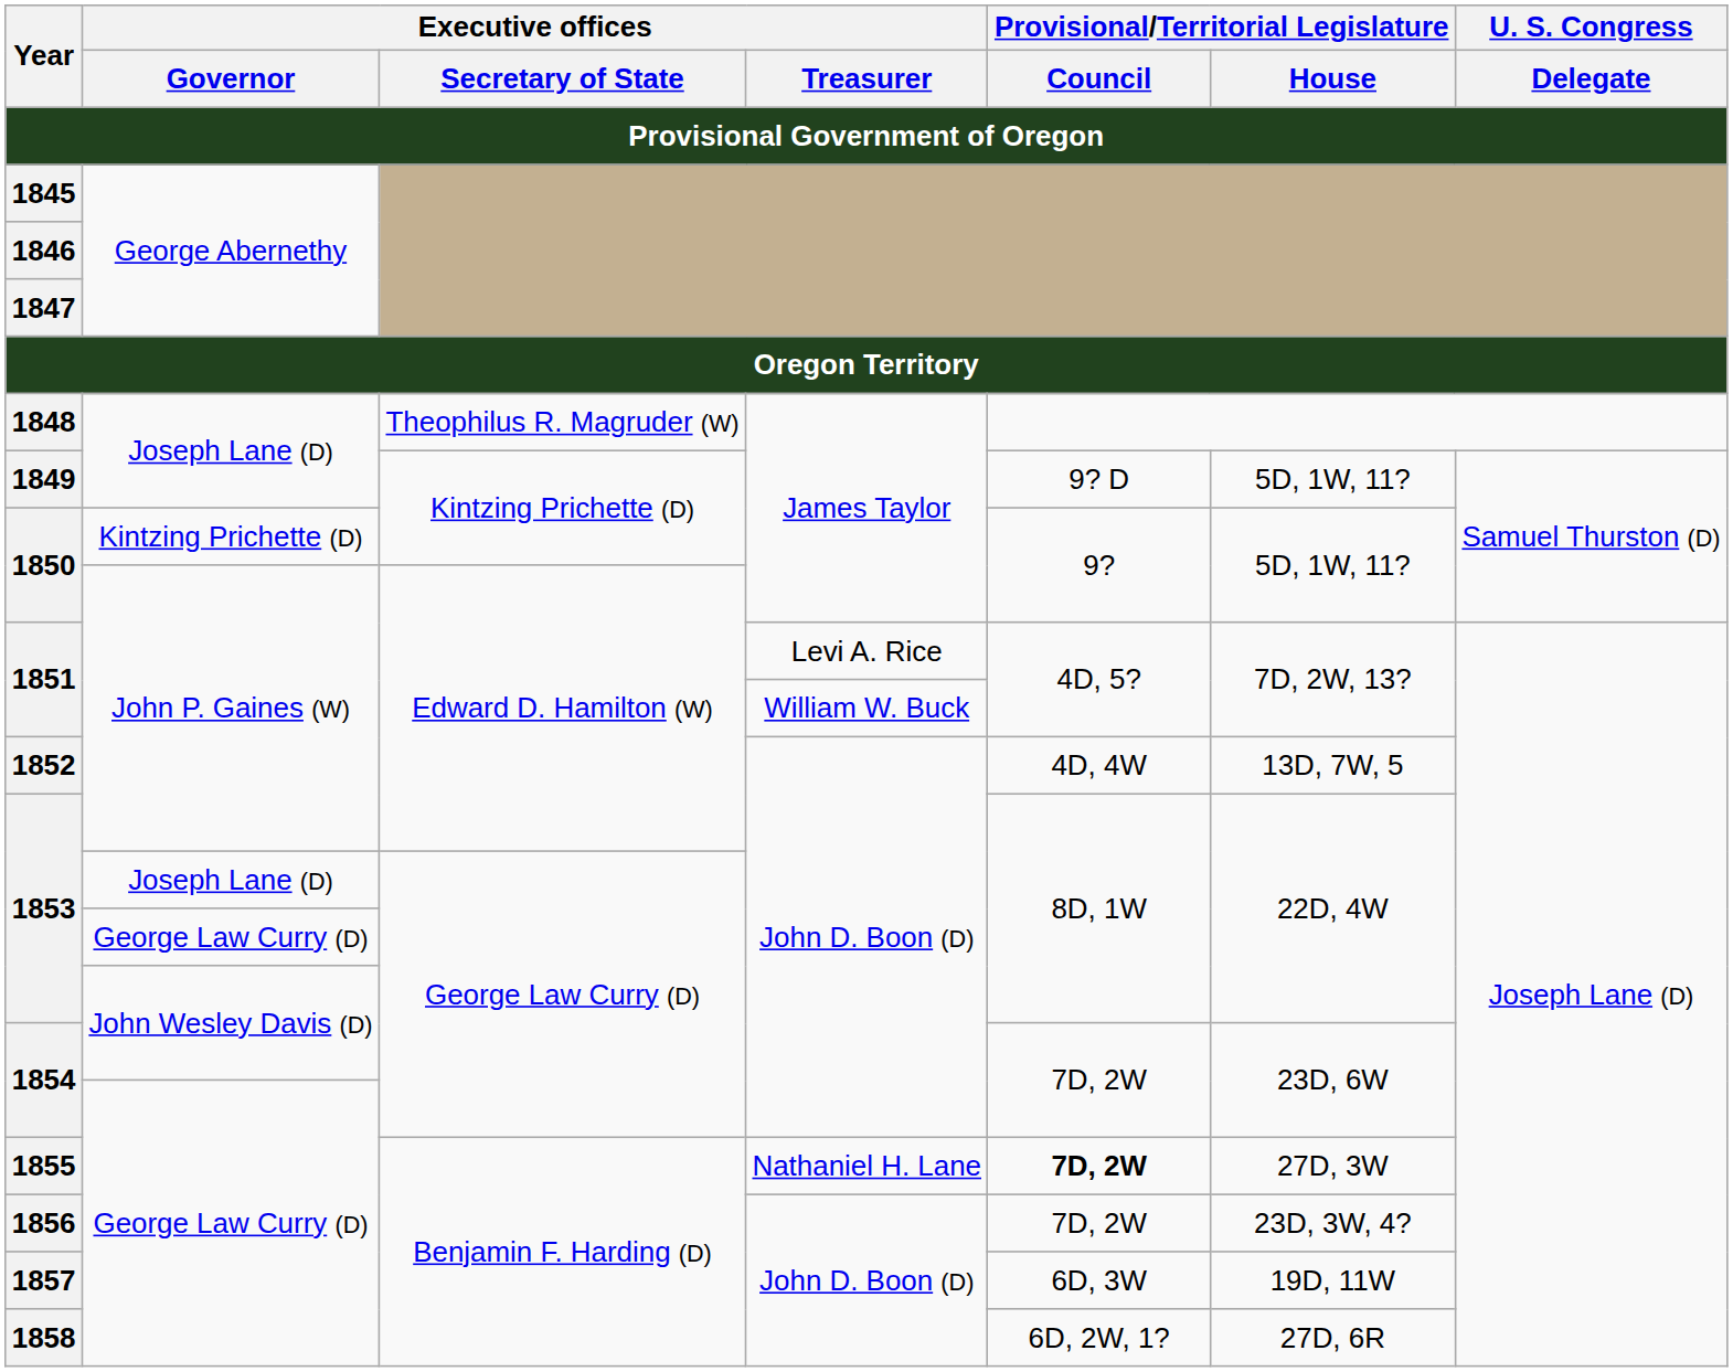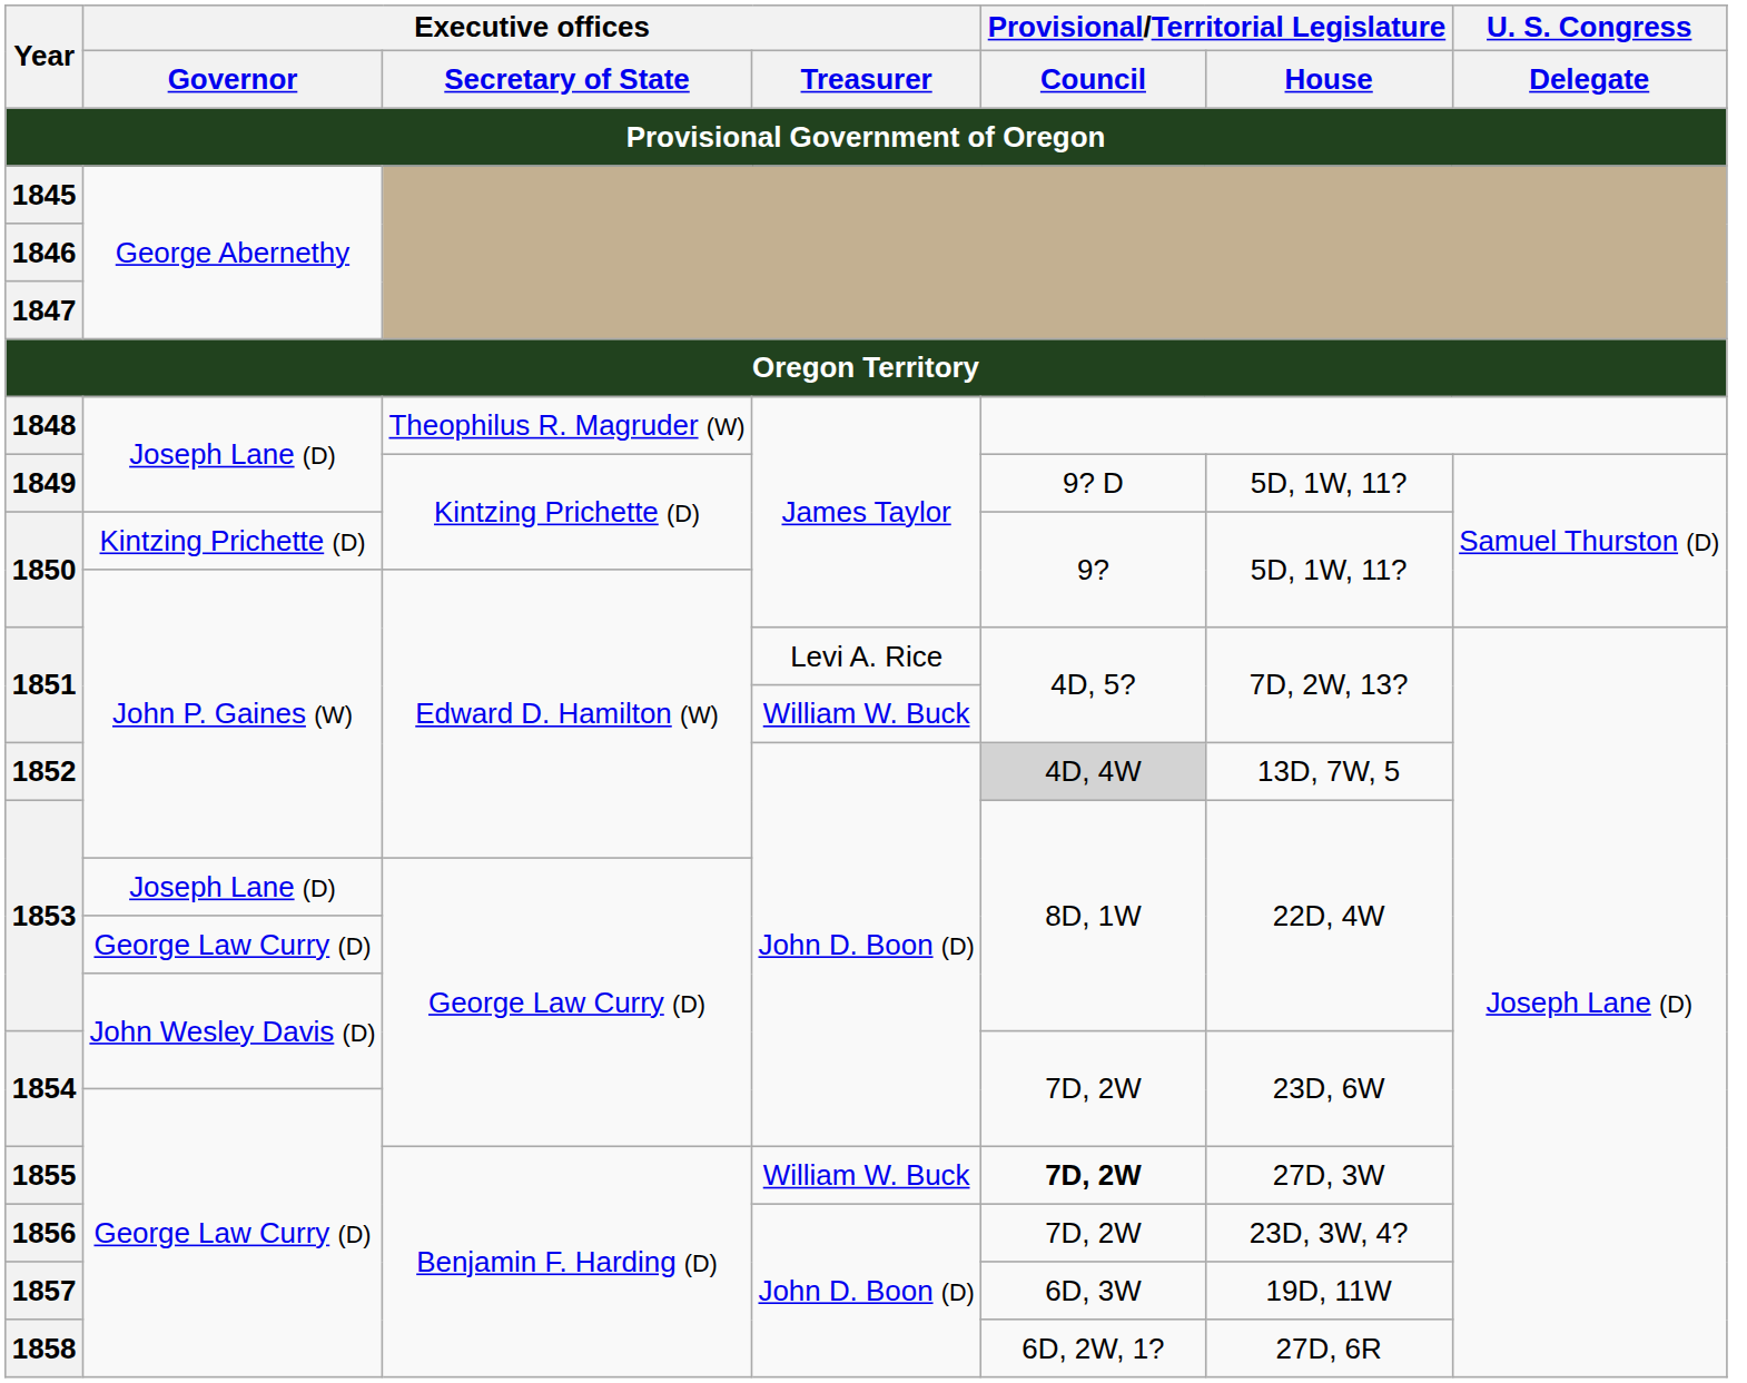1852 | Provisional/Territorial Legislature / Council: no background -> lightgrey background
1855 | Executive offices / Treasurer: Nathaniel H. Lane -> William W. Buck
